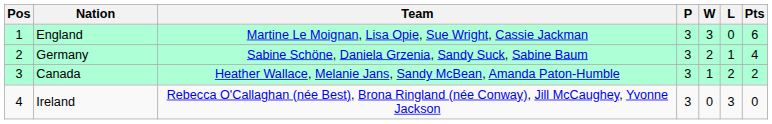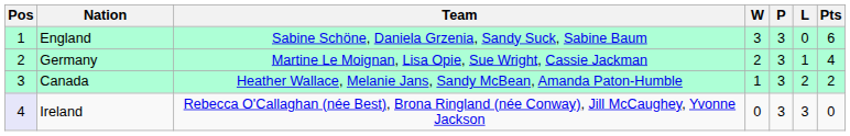columns swapped: P <-> W
England | Team: Martine Le Moignan, Lisa Opie, Sue Wright, Cassie Jackman -> Sabine Schöne, Daniela Grzenia, Sandy Suck, Sabine Baum
Germany | Team: Sabine Schöne, Daniela Grzenia, Sandy Suck, Sabine Baum -> Martine Le Moignan, Lisa Opie, Sue Wright, Cassie Jackman
Ireland | Pos: no background -> lavender background
